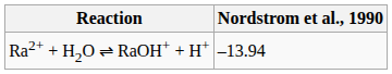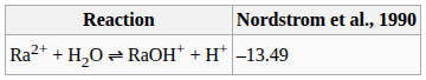Ra2+ + H2O ⇌ RaOH+ + H+ | Nordstrom et al., 1990: –13.94 -> –13.49
